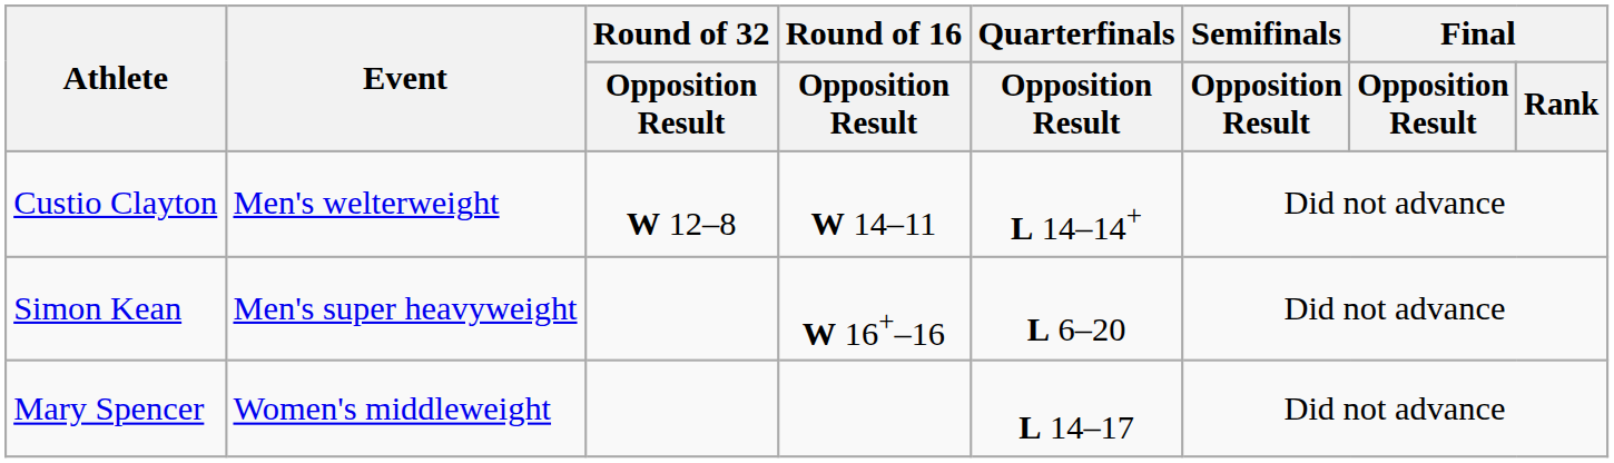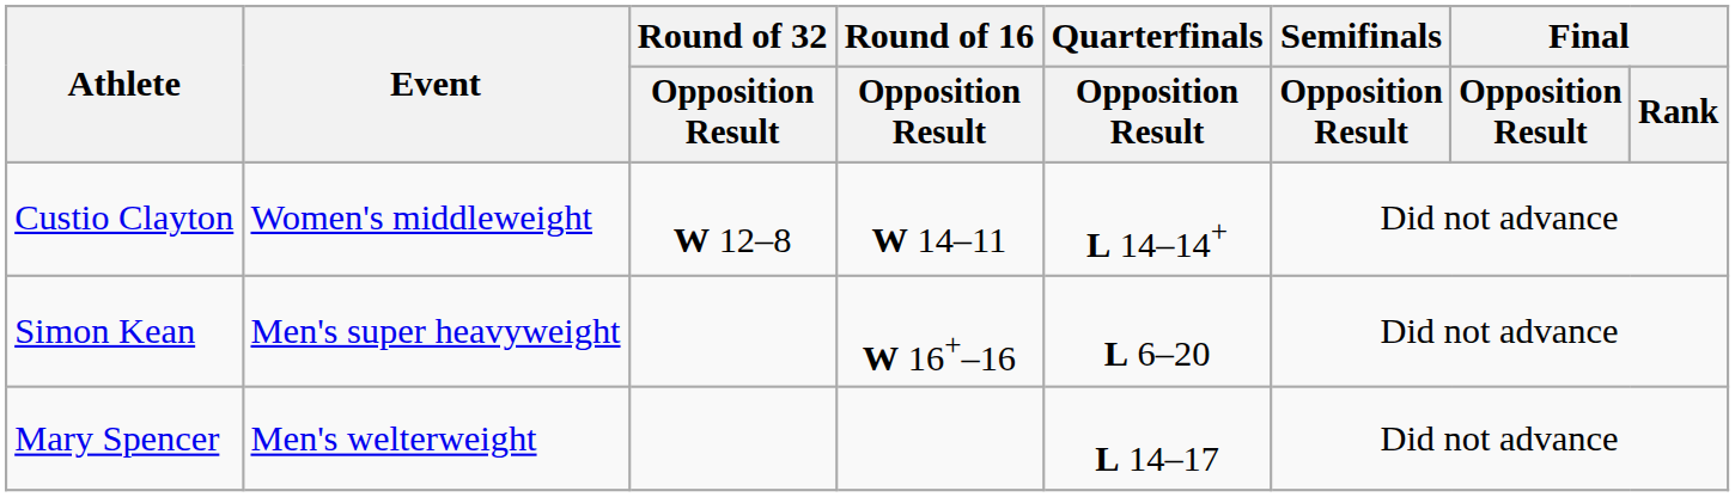Custio Clayton | Event: Men's welterweight -> Women's middleweight
Mary Spencer | Event: Women's middleweight -> Men's welterweight
